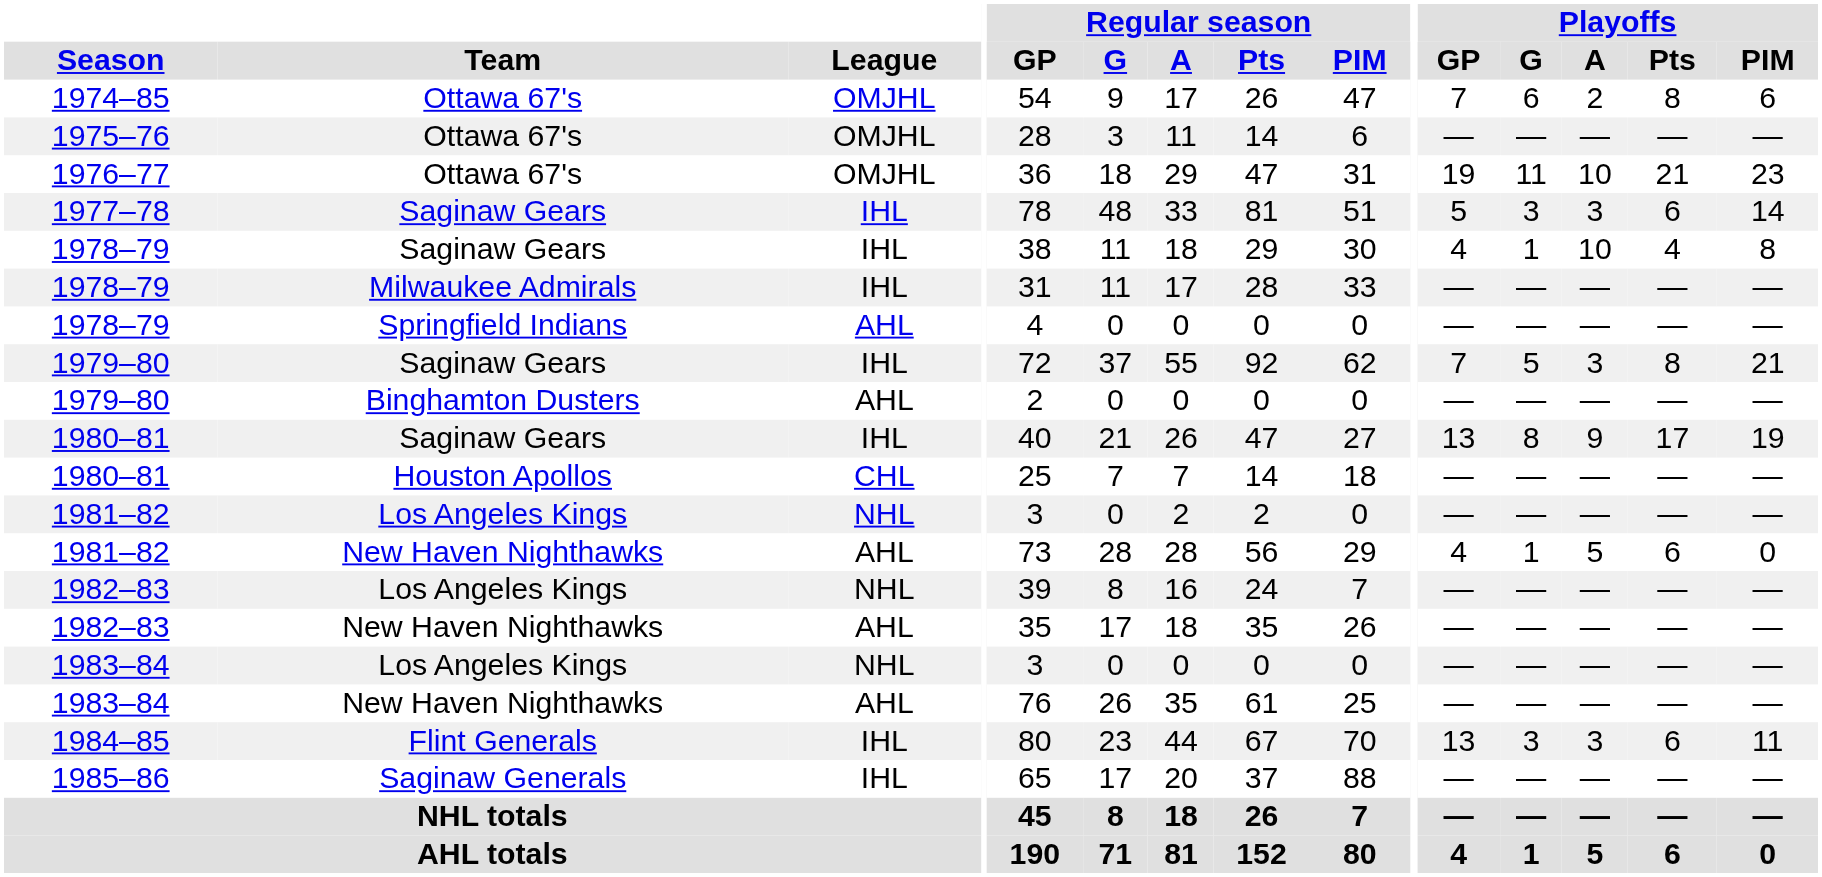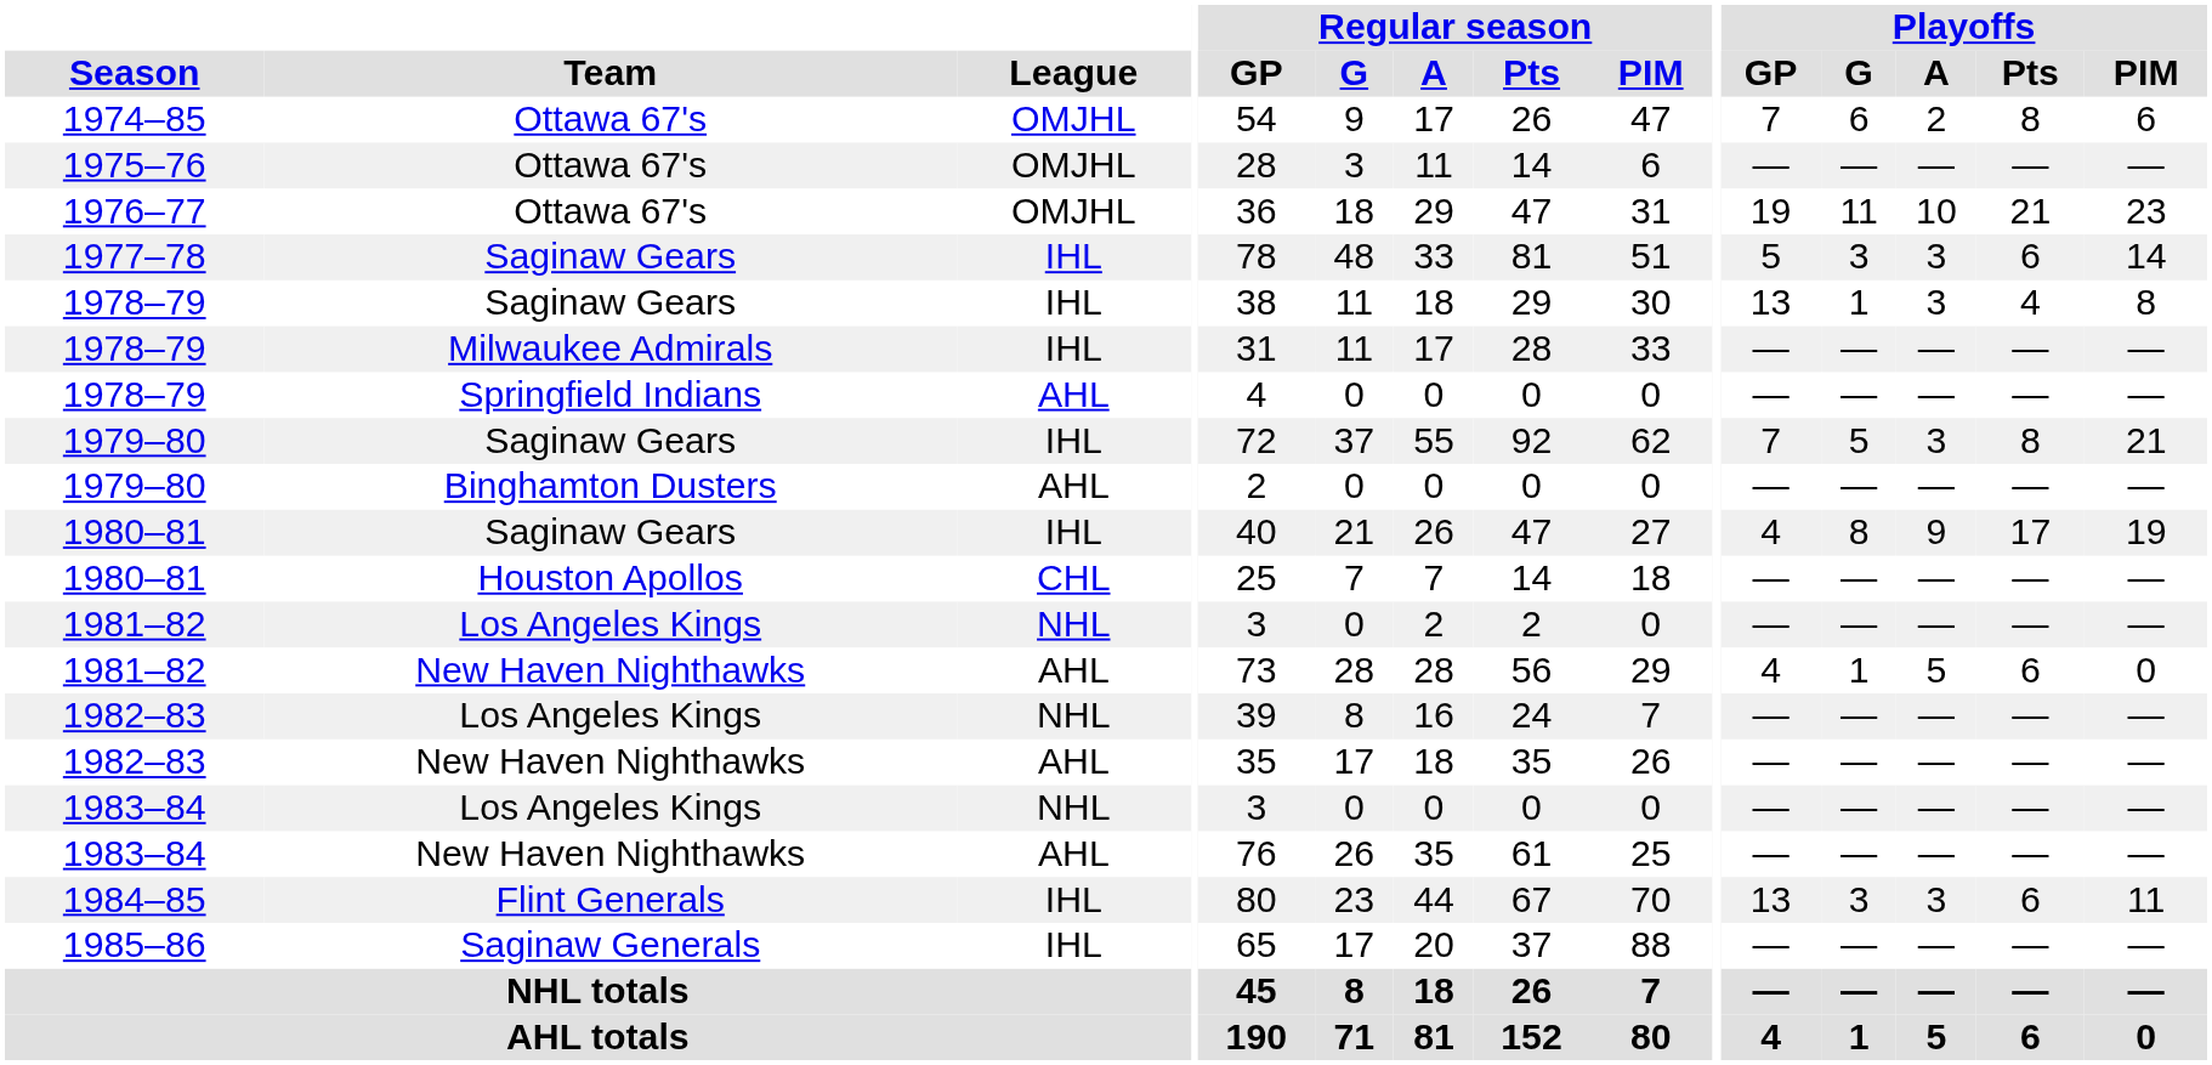1978–79 / Saginaw Gears | Playoffs / GP: 4 -> 13
1978–79 / Saginaw Gears | Playoffs / A: 10 -> 3
1980–81 / Saginaw Gears | Playoffs / GP: 13 -> 4
